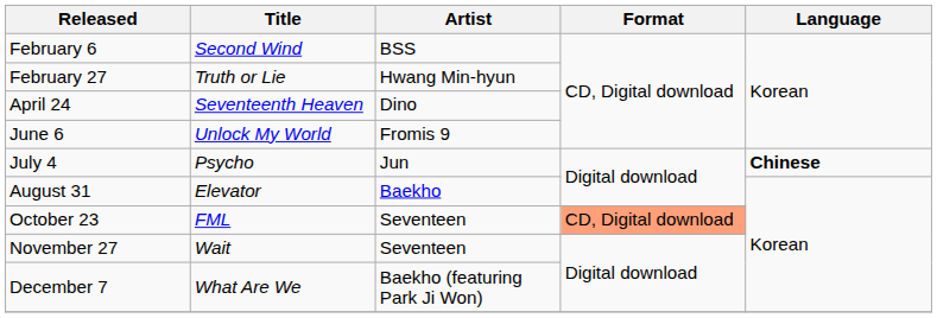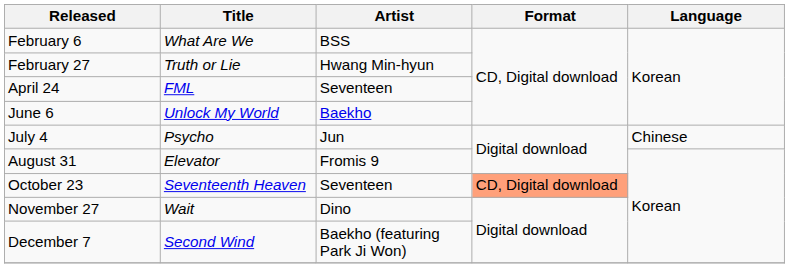February 6 | Title: Second Wind -> What Are We
April 24 | Title: Seventeenth Heaven -> FML
April 24 | Artist: Dino -> Seventeen
June 6 | Artist: Fromis 9 -> Baekho
July 4 | Language: bold -> normal
August 31 | Artist: Baekho -> Fromis 9
October 23 | Title: FML -> Seventeenth Heaven
November 27 | Artist: Seventeen -> Dino
December 7 | Title: What Are We -> Second Wind
